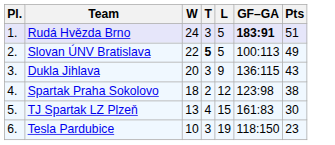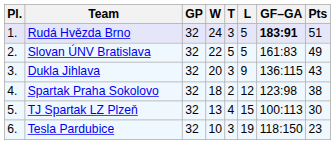+ column: GP | 32 | 32 | 32 | 32 | 32 | 32
Slovan ÚNV Bratislava | T: bold -> normal
Slovan ÚNV Bratislava | GF–GA: 100:113 -> 161:83
TJ Spartak LZ Plzeň | GF–GA: 161:83 -> 100:113
